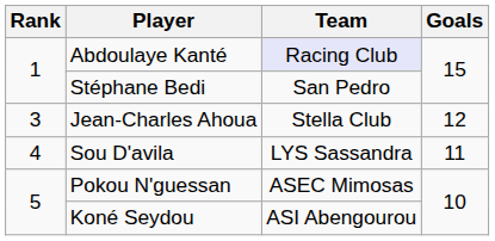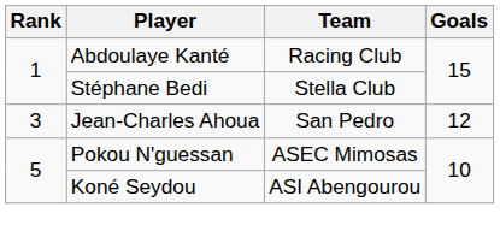Abdoulaye Kanté | Team: lavender background -> no background
Stéphane Bedi | Team: San Pedro -> Stella Club
Jean-Charles Ahoua | Team: Stella Club -> San Pedro
- row: 4 | Sou D'avila | LYS Sassandra | 11
